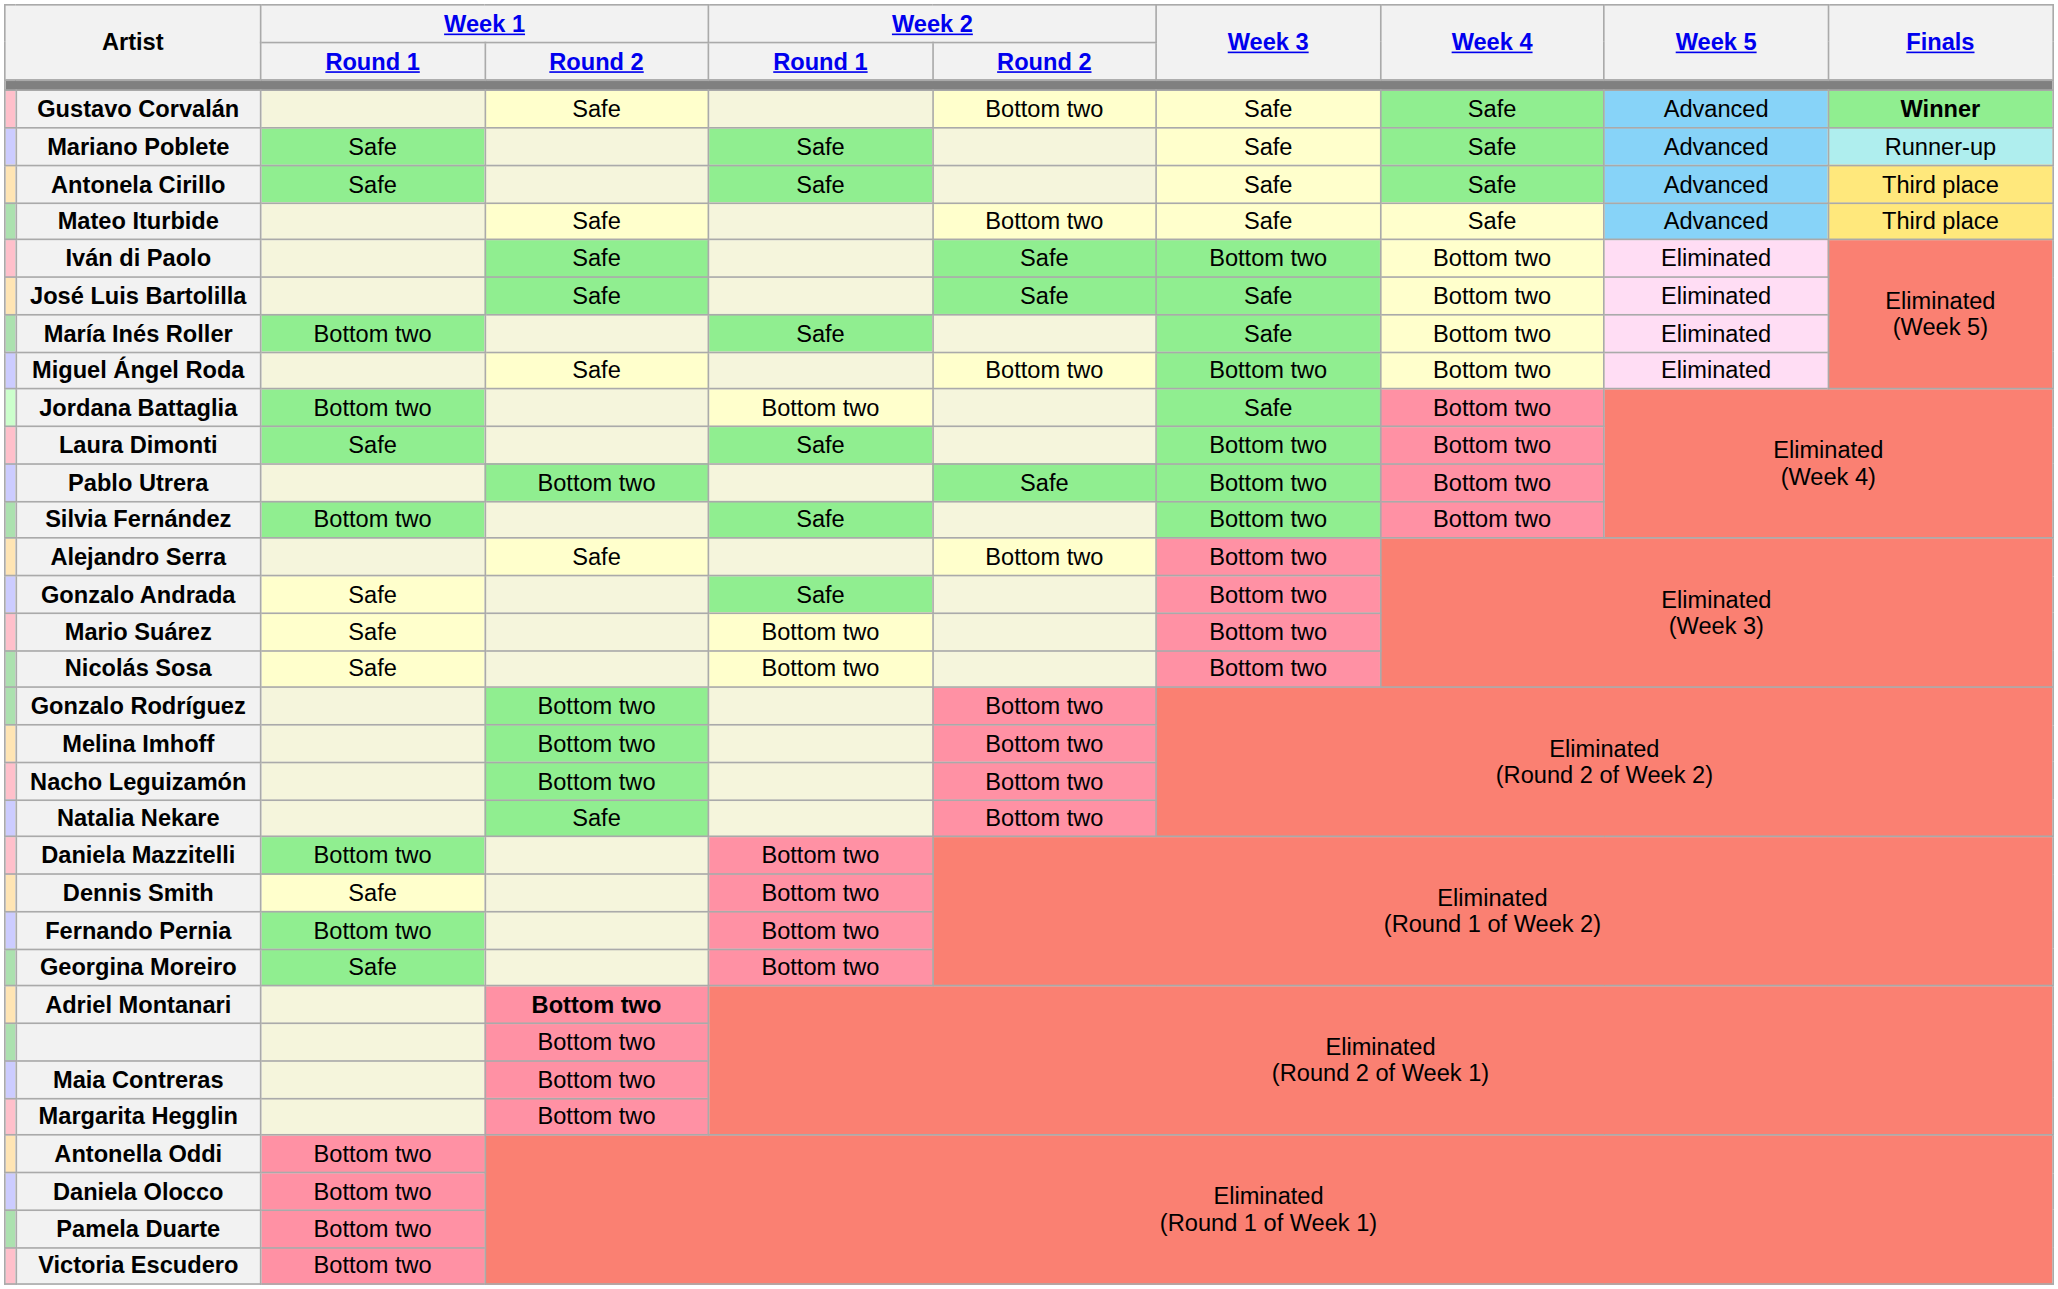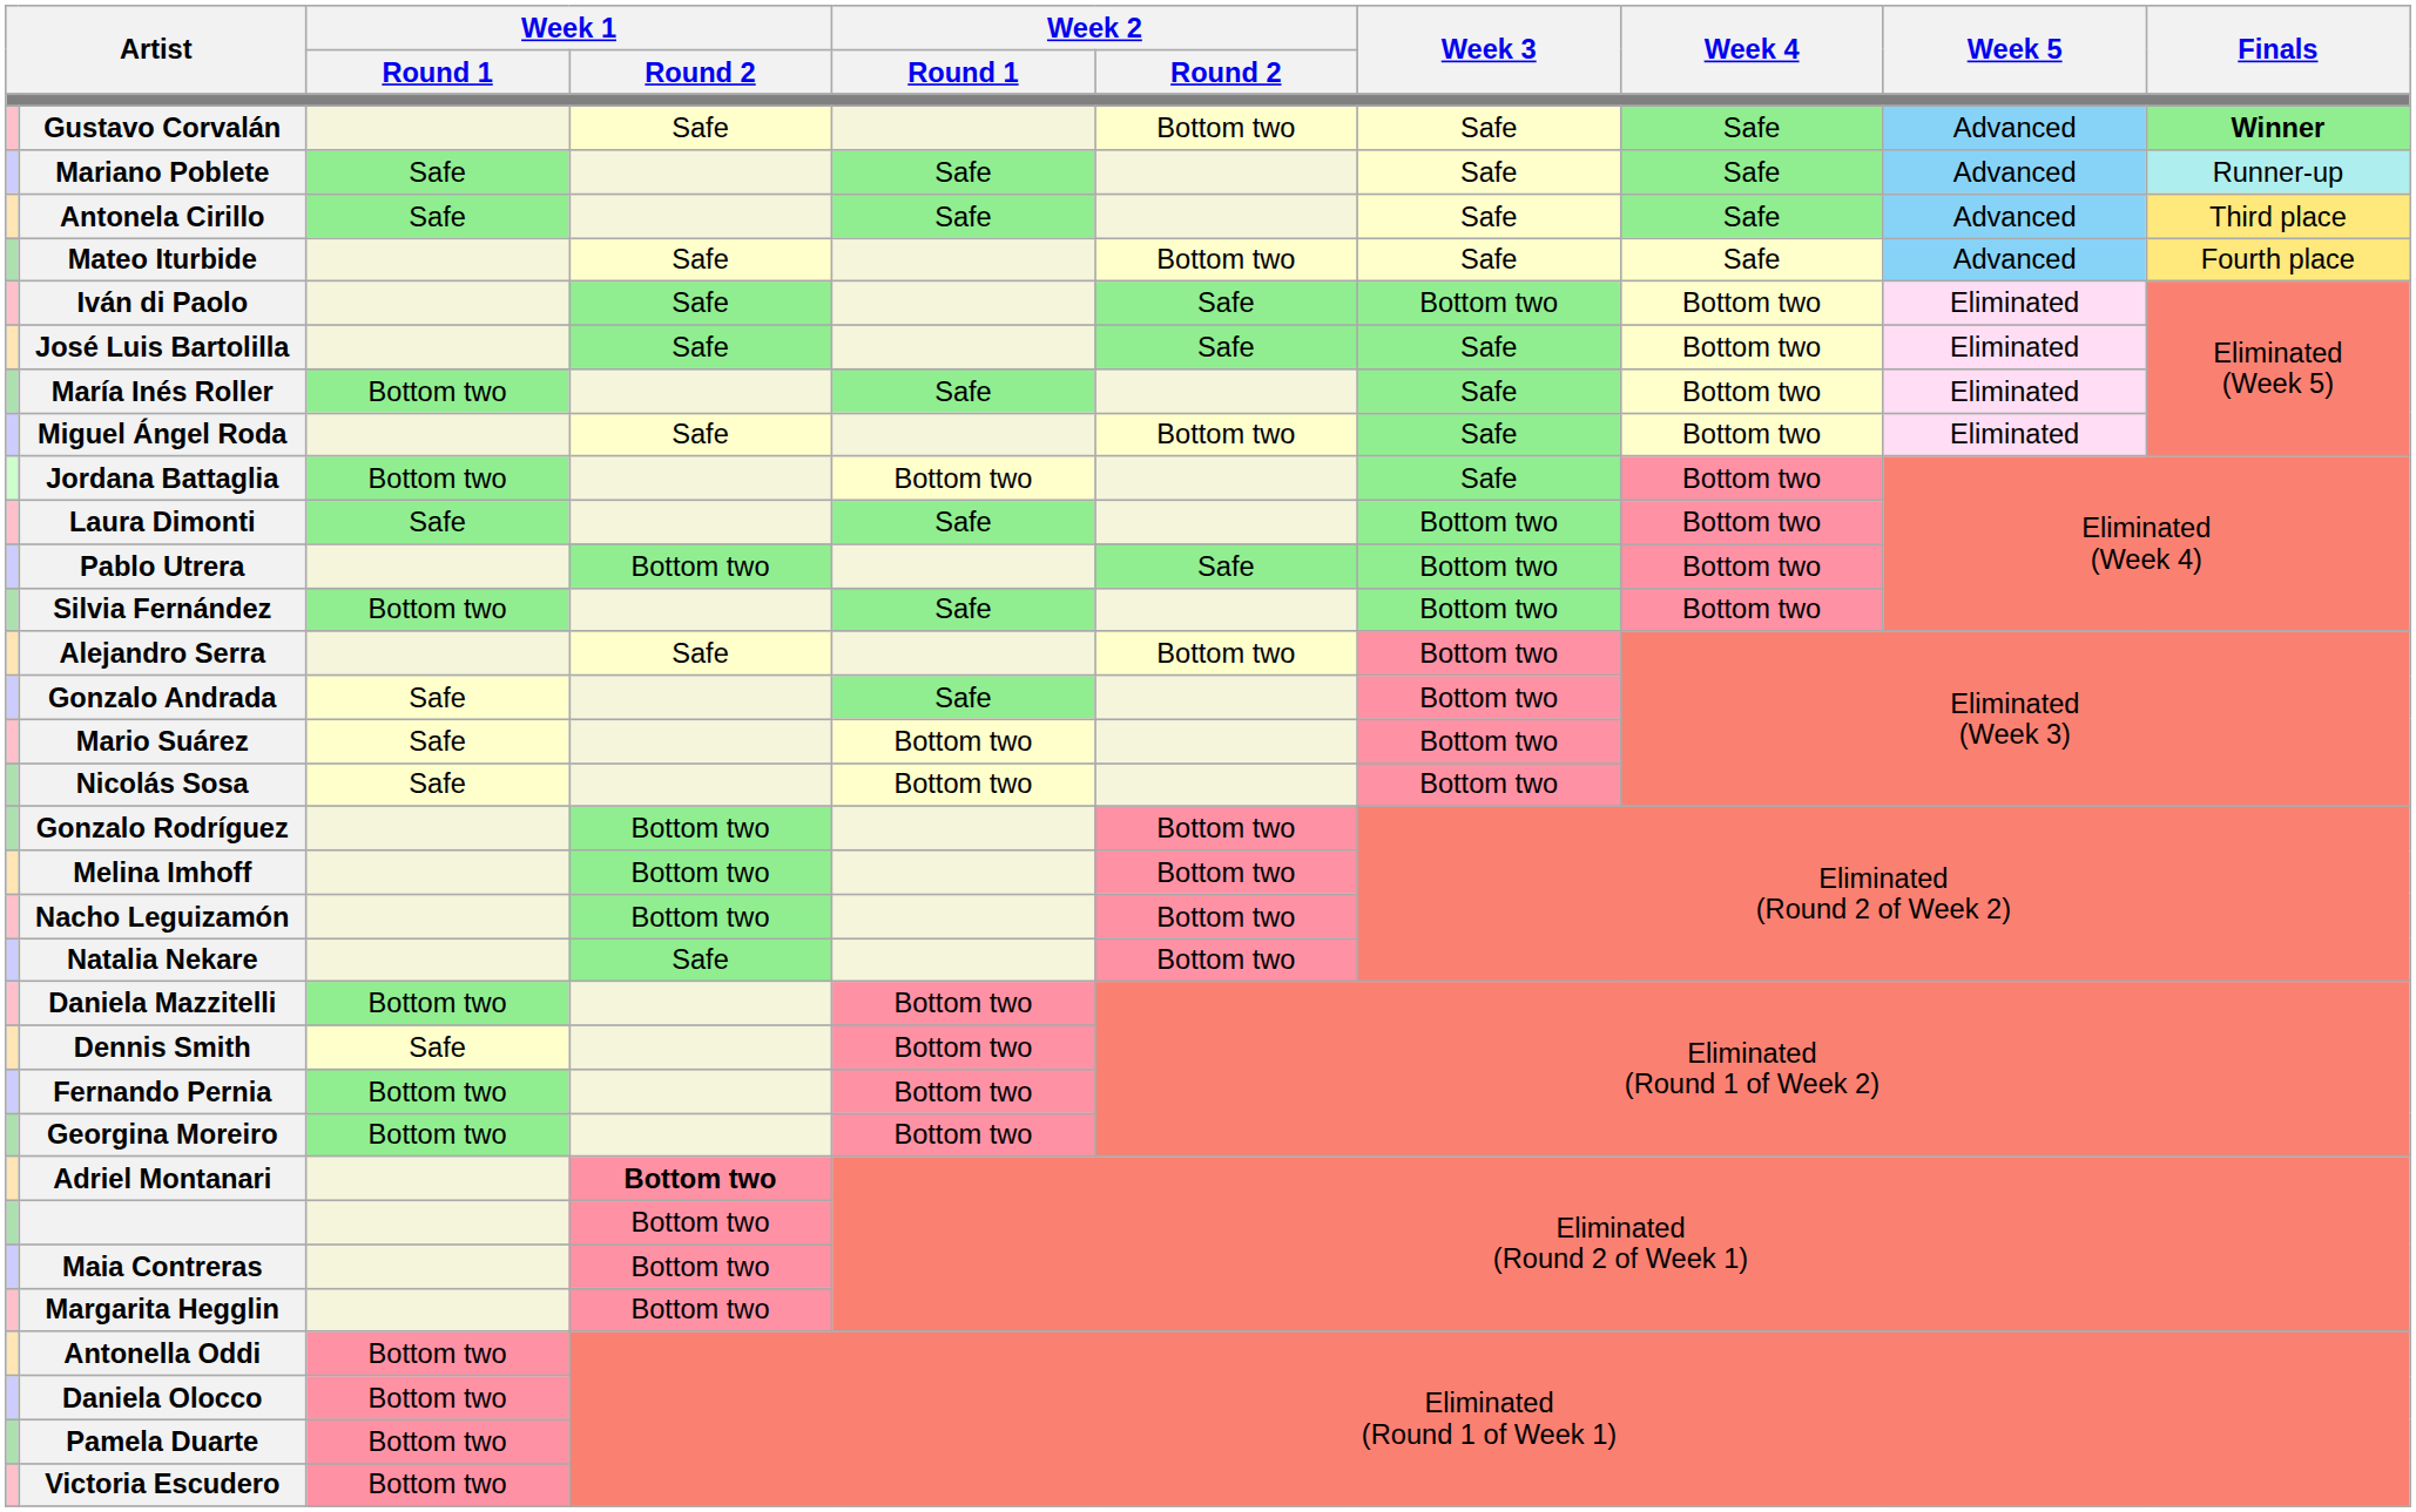Mateo Iturbide | Finals: Third place -> Fourth place
Miguel Ángel Roda | Week 3: Bottom two -> Safe
Georgina Moreiro | Week 1 / Round 1: Safe -> Bottom two
